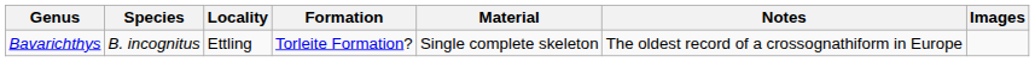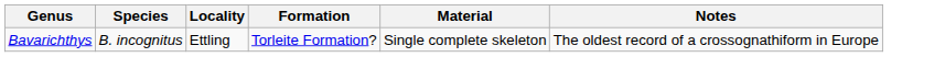- column: Images
